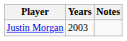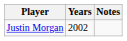Justin Morgan | Years: 2003 -> 2002
